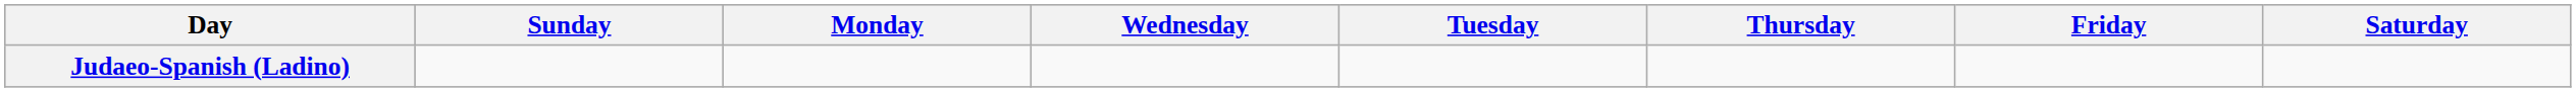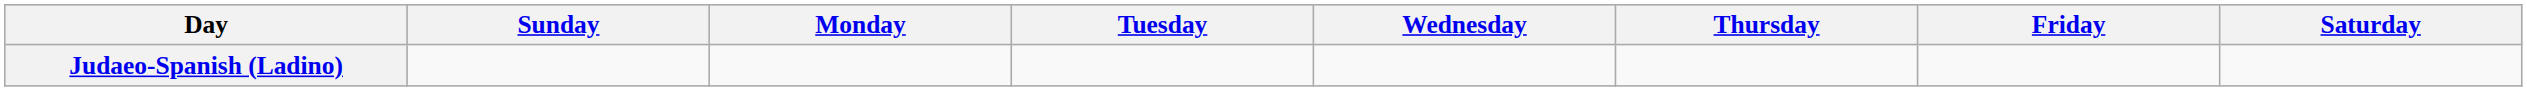columns swapped: Tuesday <-> Wednesday
